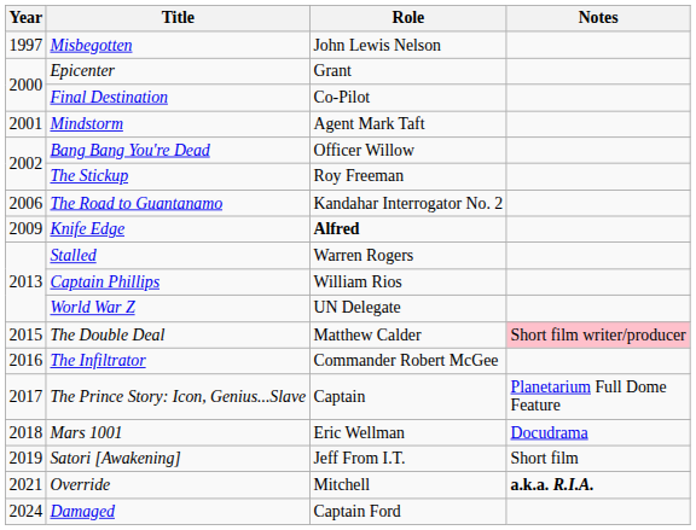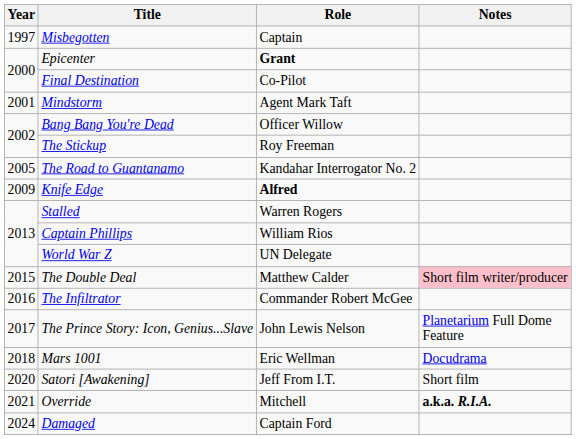Misbegotten | Role: John Lewis Nelson -> Captain
Epicenter | Role: normal -> bold
The Road to Guantanamo | Year: 2006 -> 2005
The Prince Story: Icon, Genius...Slave | Role: Captain -> John Lewis Nelson
Satori [Awakening] | Year: 2019 -> 2020
